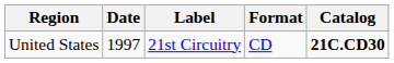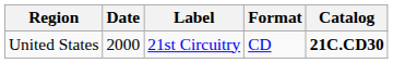United States | Date: 1997 -> 2000
